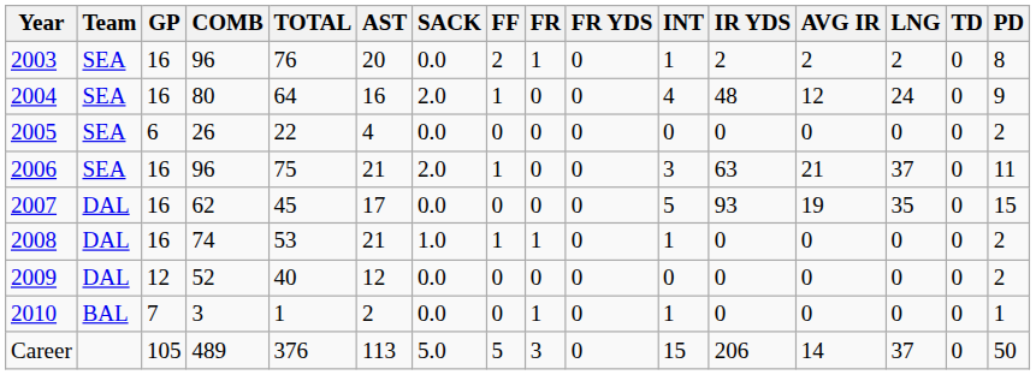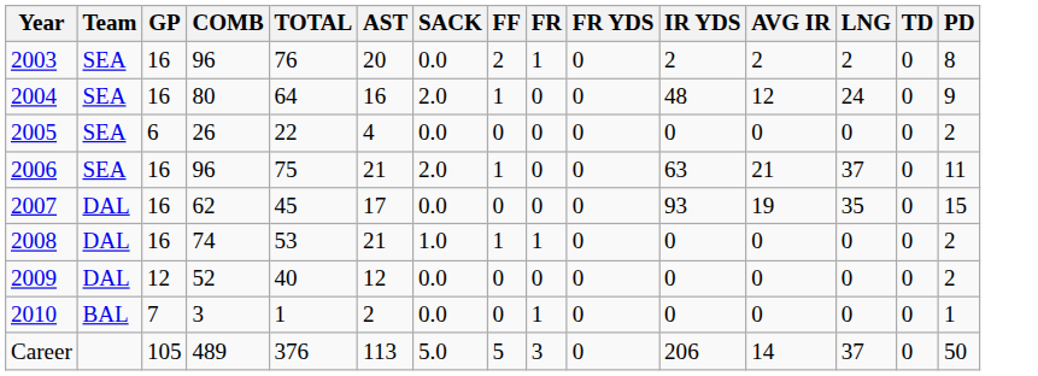- column: INT | 1 | 4 | 0 | 3 | 5 | 1 | 0 | 1 | 15
